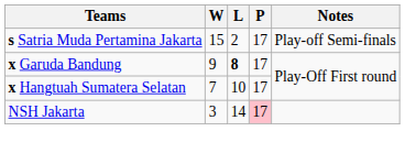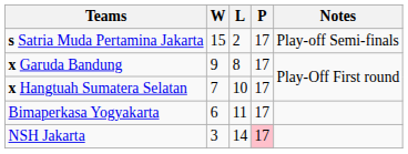x Garuda Bandung | L: bold -> normal
+ row: Bimaperkasa Yogyakarta | 6 | 11 | 17
